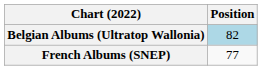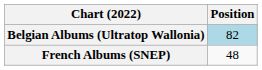French Albums (SNEP) | Position: 77 -> 48
